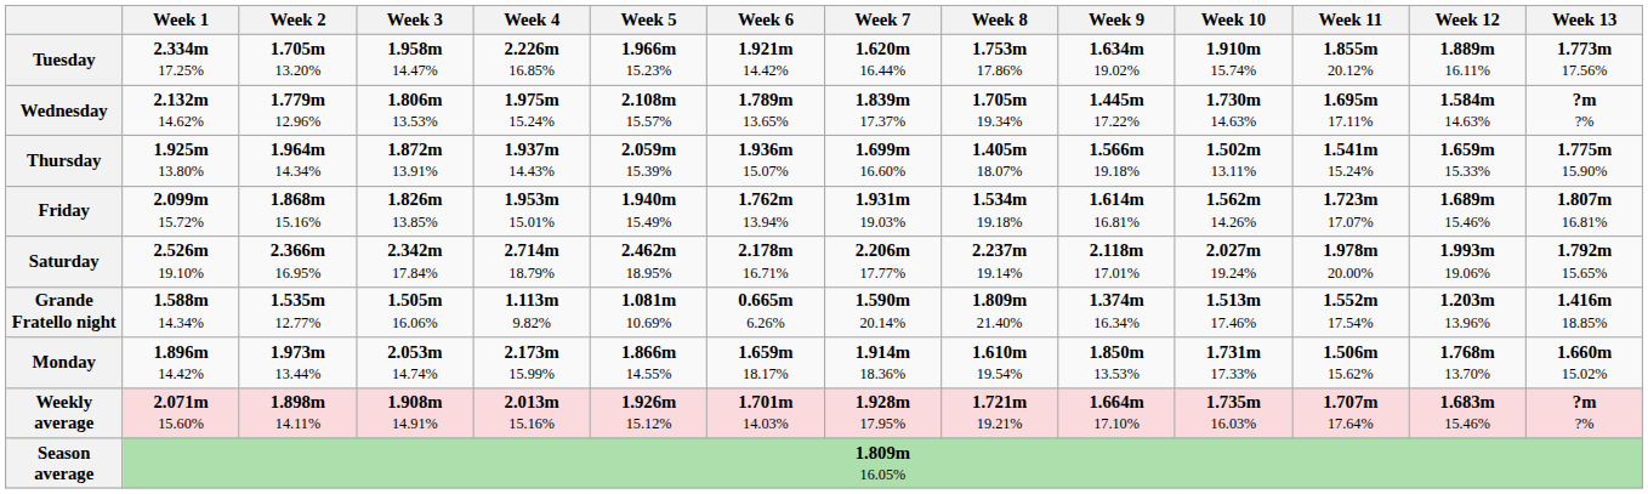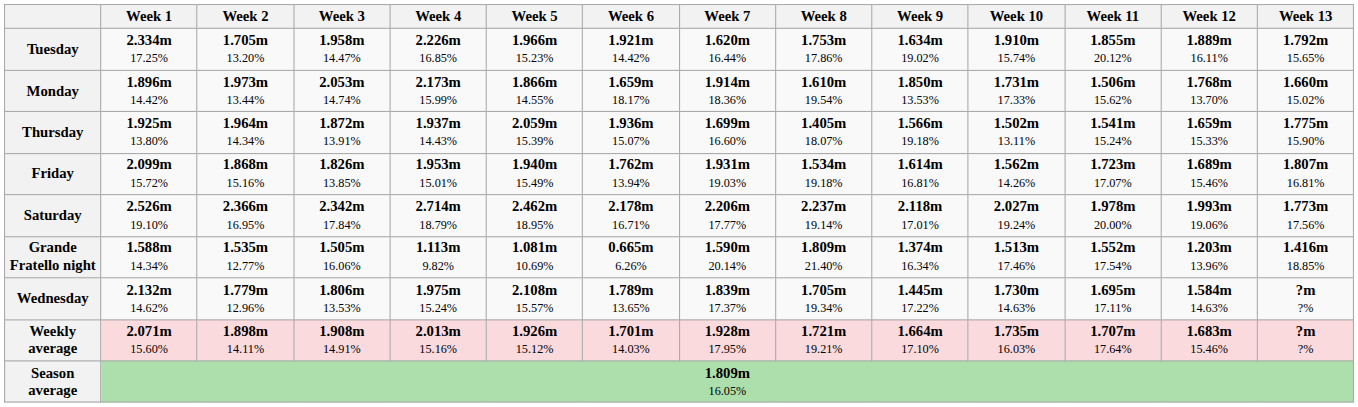Tuesday | Week 13: 1.773m 17.56% -> 1.792m 15.65%
rows swapped: Wednesday <-> Monday
Saturday | Week 13: 1.792m 15.65% -> 1.773m 17.56%
